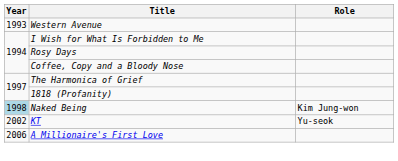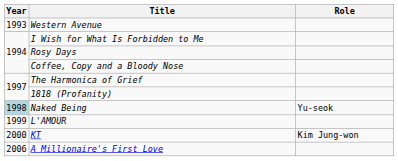Naked Being | Role: Kim Jung-won -> Yu-seok
+ row: 1999 | L'AMOUR
KT | Year: 2002 -> 2000
KT | Role: Yu-seok -> Kim Jung-won
